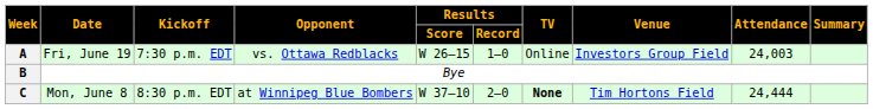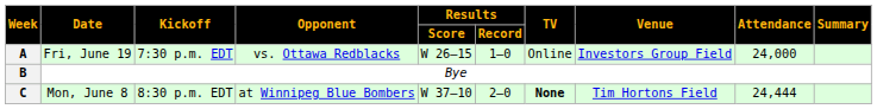A | Attendance: 24,003 -> 24,000
